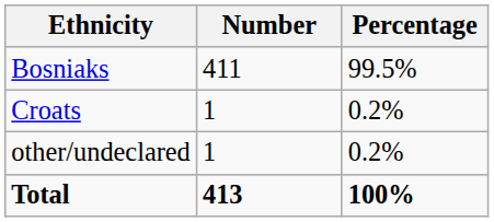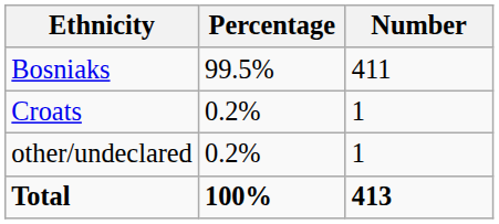columns swapped: Number <-> Percentage
